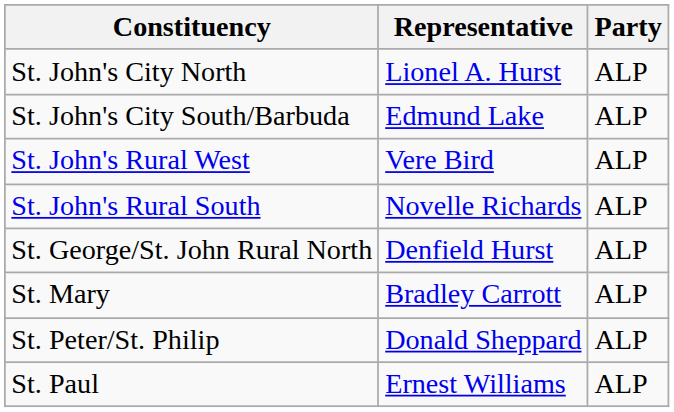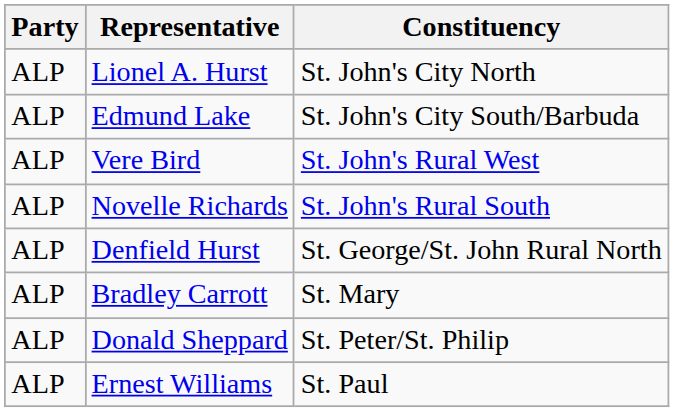columns swapped: Party <-> Constituency
